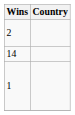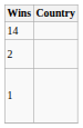rows swapped: 14 <-> 2
